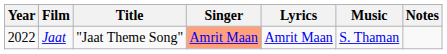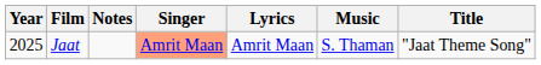columns swapped: Title <-> Notes
Jaat | Year: 2022 -> 2025
